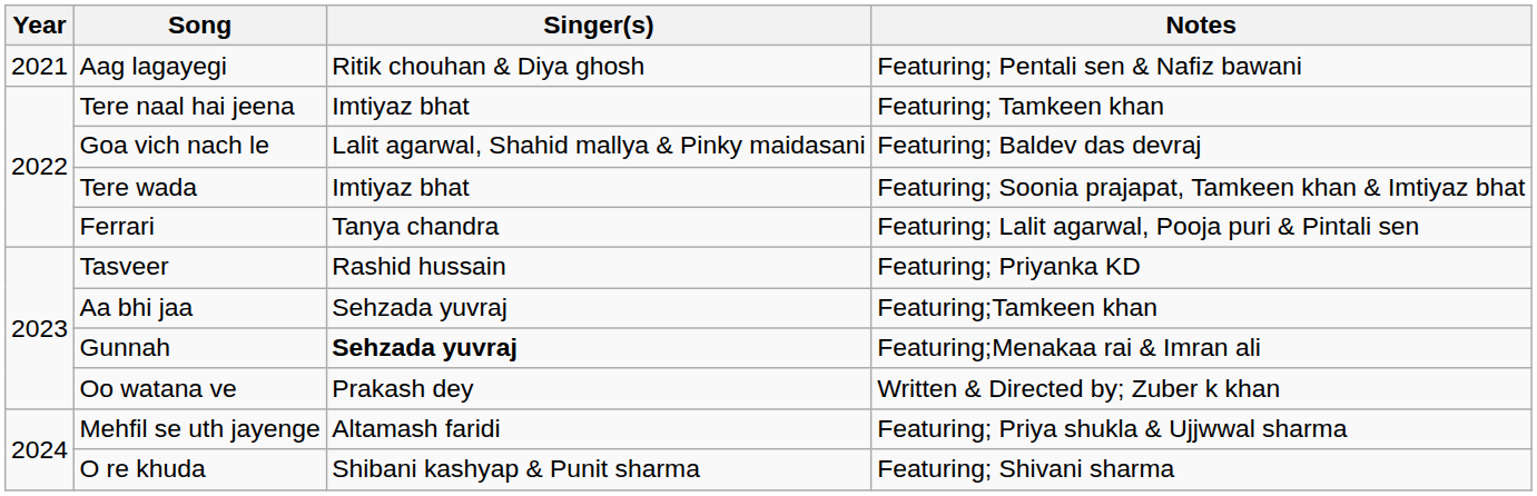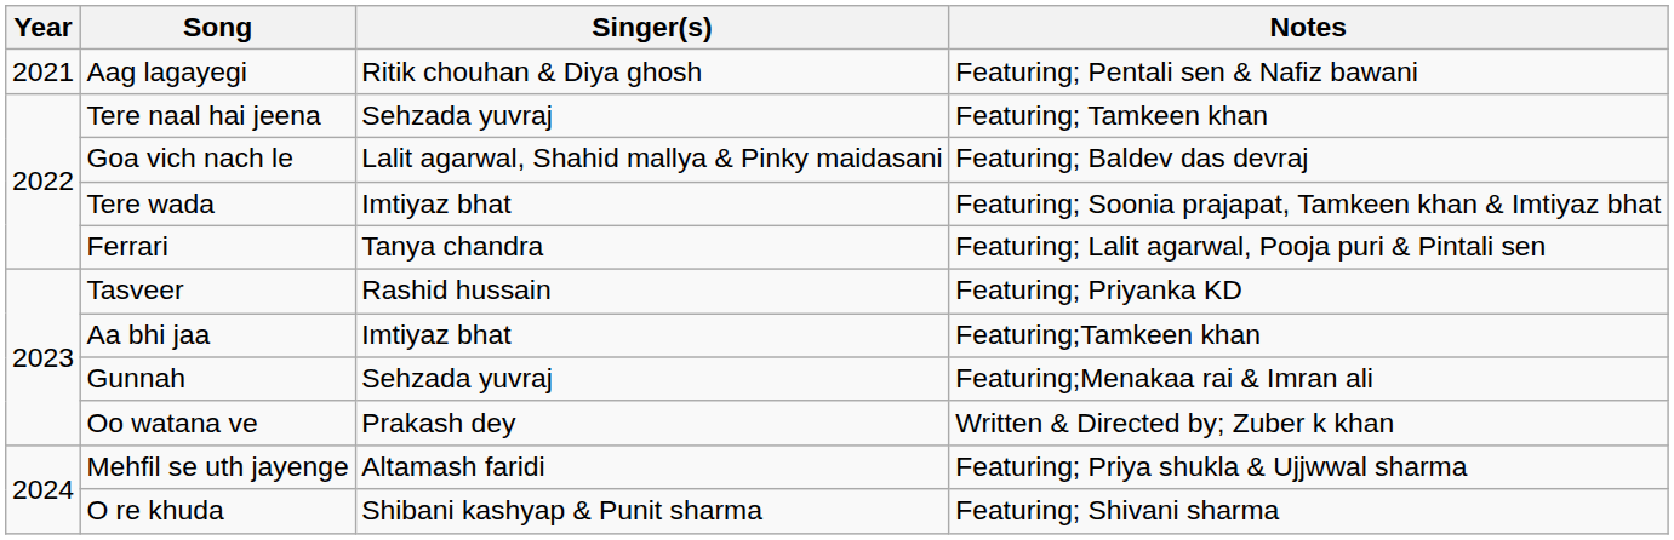Tere naal hai jeena | Singer(s): Imtiyaz bhat -> Sehzada yuvraj
Aa bhi jaa | Singer(s): Sehzada yuvraj -> Imtiyaz bhat
Gunnah | Singer(s): bold -> normal
